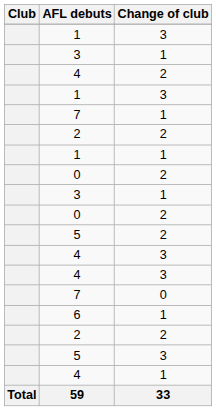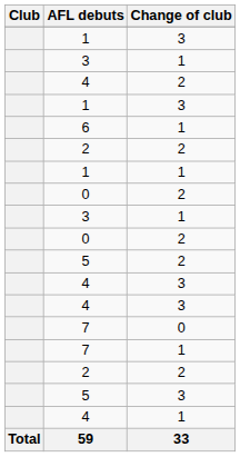rows swapped: 7 / 1 <-> 6
